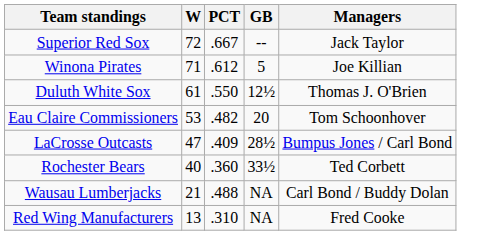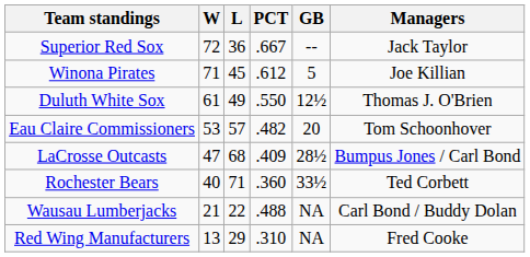+ column: L | 36 | 45 | 49 | 57 | 68 | 71 | 22 | 29
